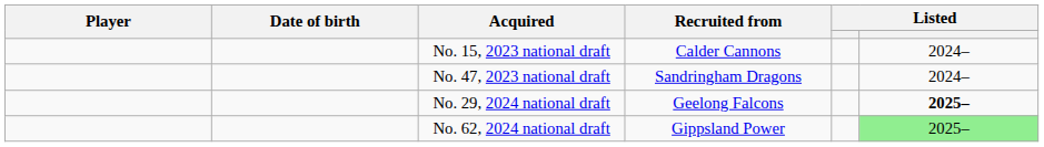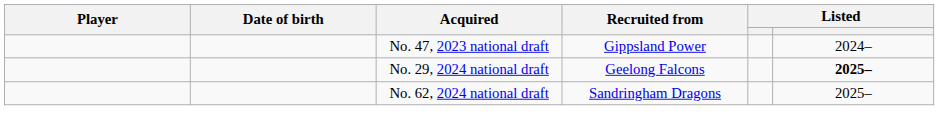- row: No. 15, 2023 national draft | Calder Cannons | 2024–
No. 47, 2023 national draft | Recruited from: Sandringham Dragons -> Gippsland Power
No. 62, 2024 national draft | Recruited from: Gippsland Power -> Sandringham Dragons
No. 62, 2024 national draft | column 6: lightgreen background -> no background
